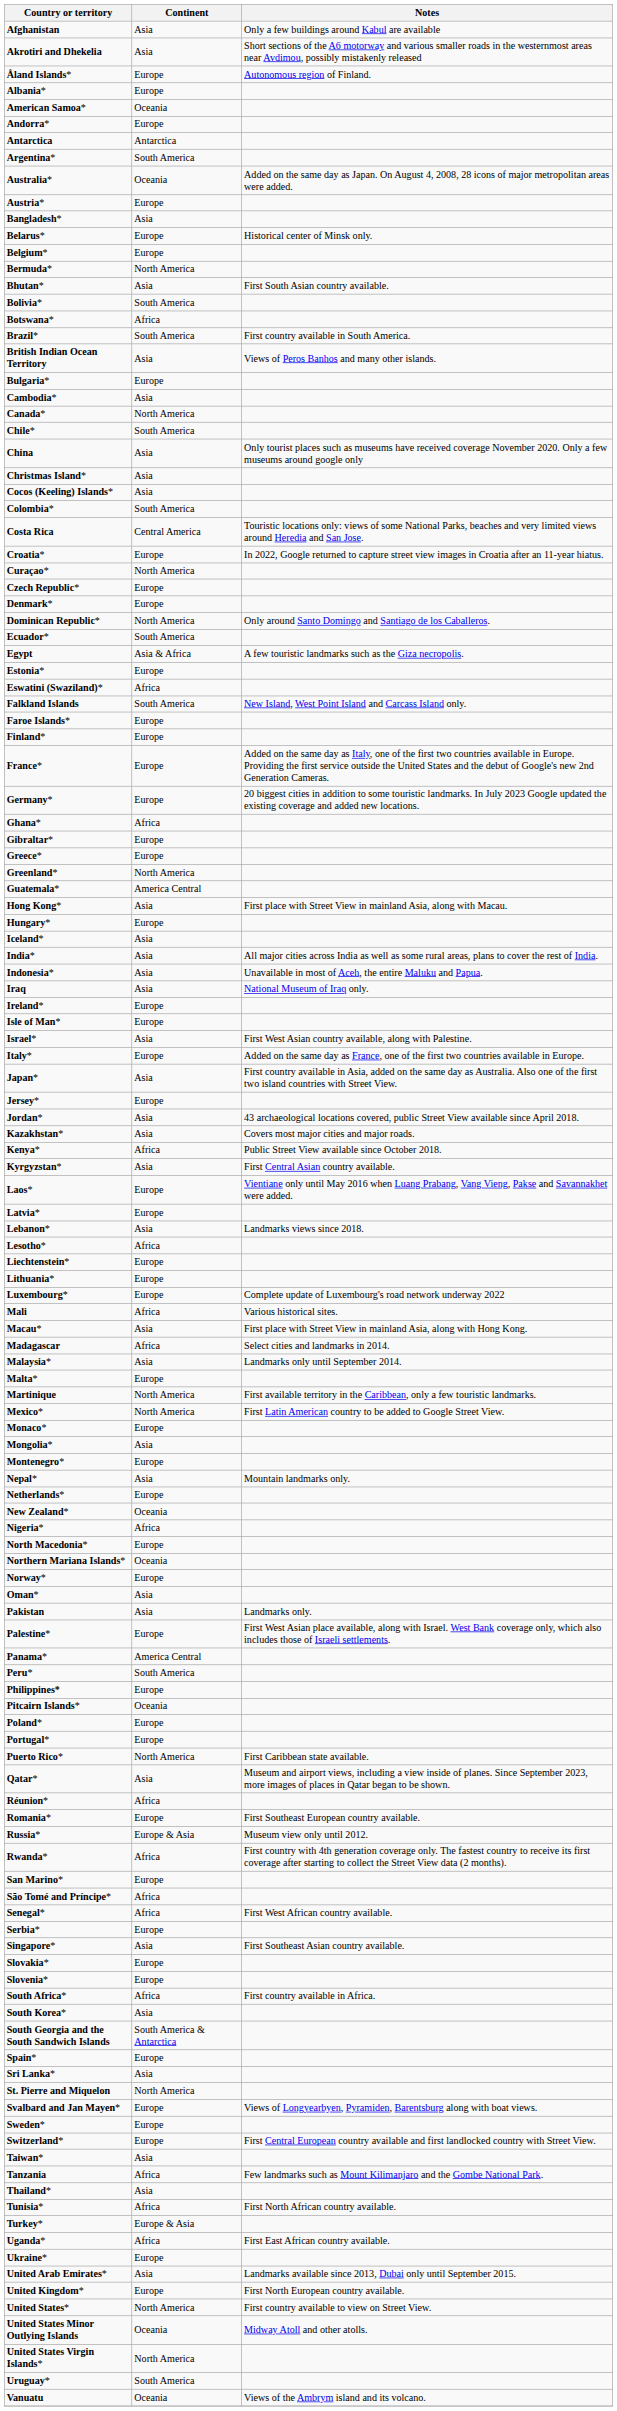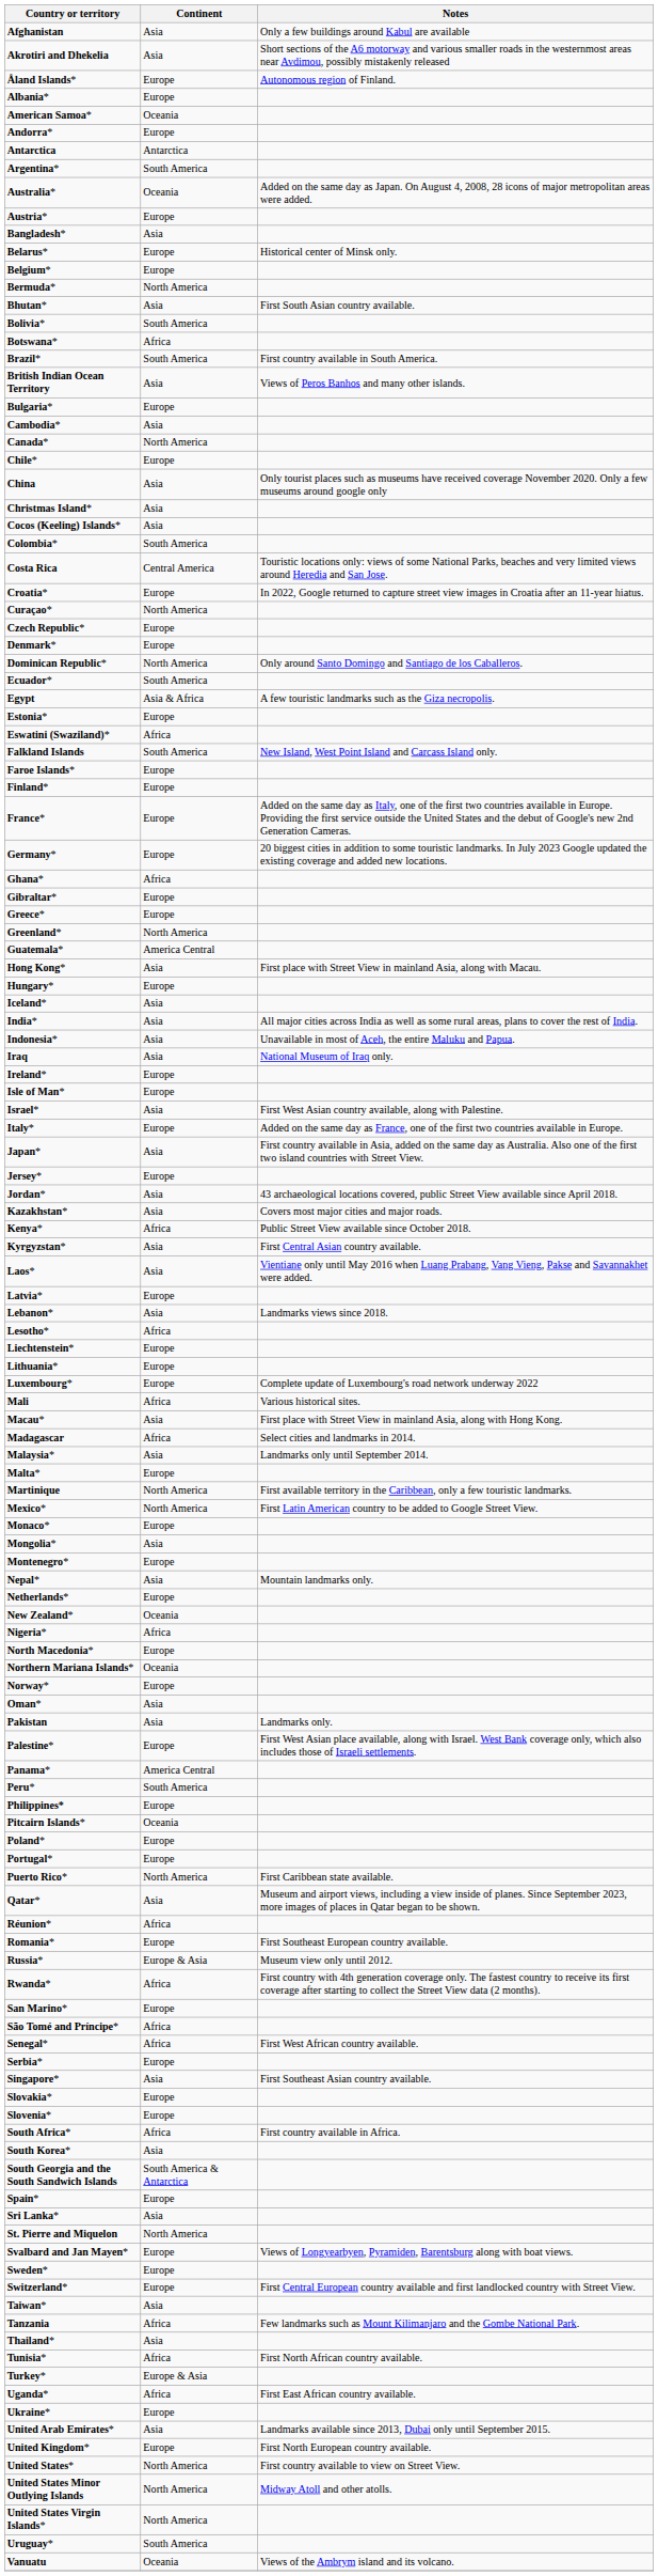Chile* | Continent: South America -> Europe
Laos* | Continent: Europe -> Asia
United States Minor Outlying Islands | Continent: Oceania -> North America
